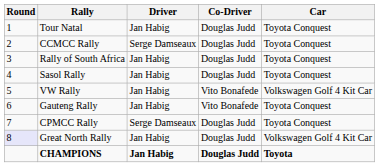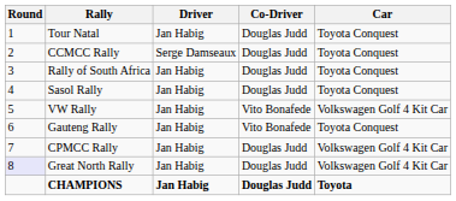CPMCC Rally | Driver: Serge Damseaux -> Jan Habig
CPMCC Rally | Car: Toyota Conquest -> Volkswagen Golf 4 Kit Car
